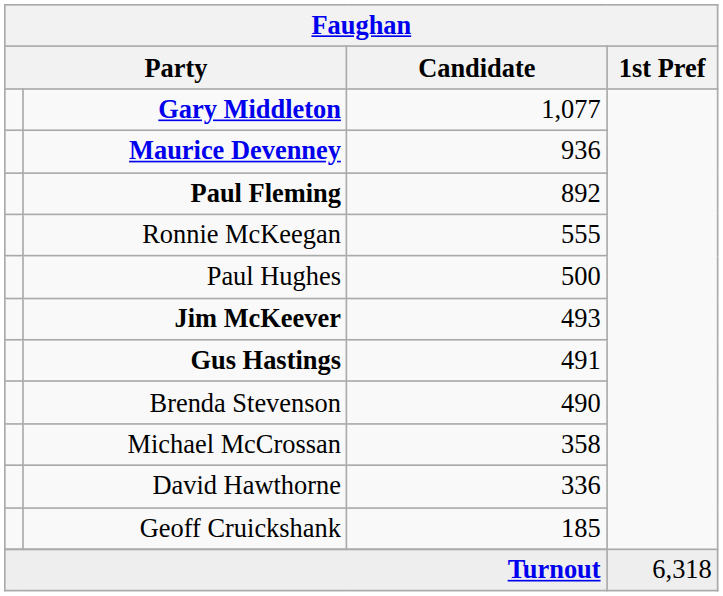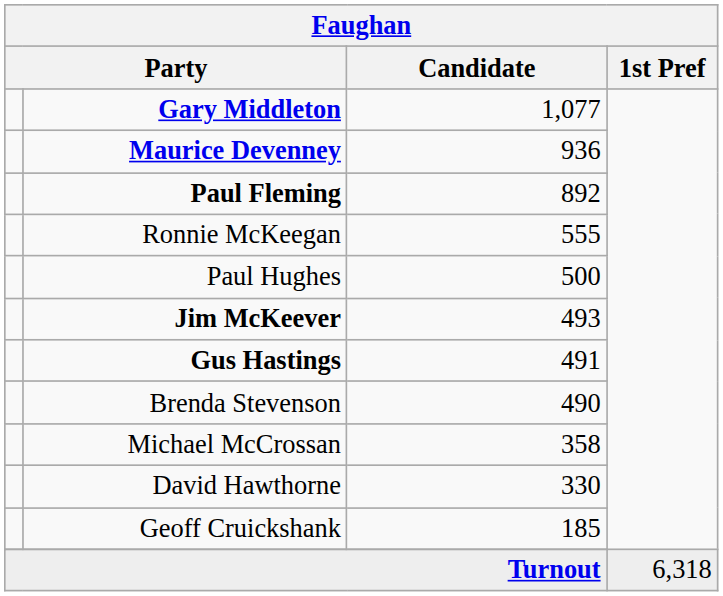David Hawthorne | Candidate: 336 -> 330
